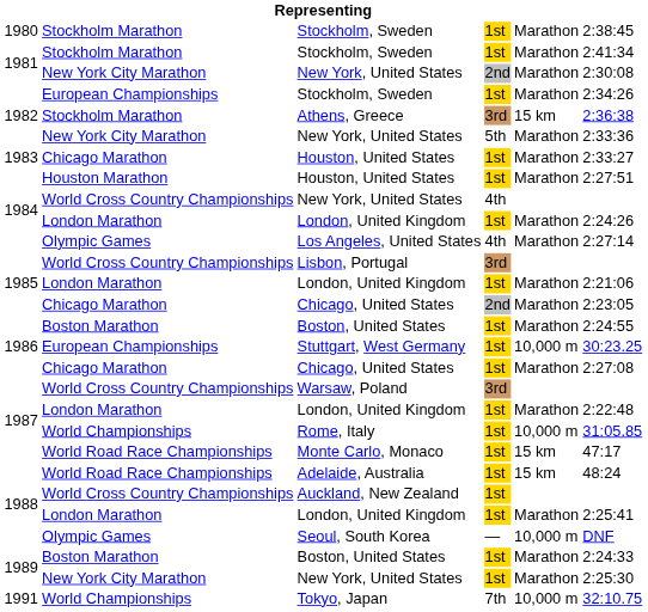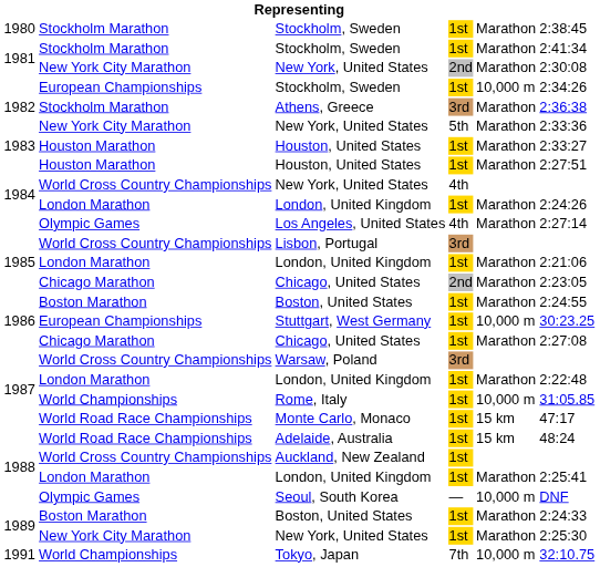1982 / Stockholm, Sweden | column 5: Marathon -> 10,000 m
Athens, Greece | column 5: 15 km -> Marathon
1983 / Houston, United States | column 2: Chicago Marathon -> Houston Marathon
